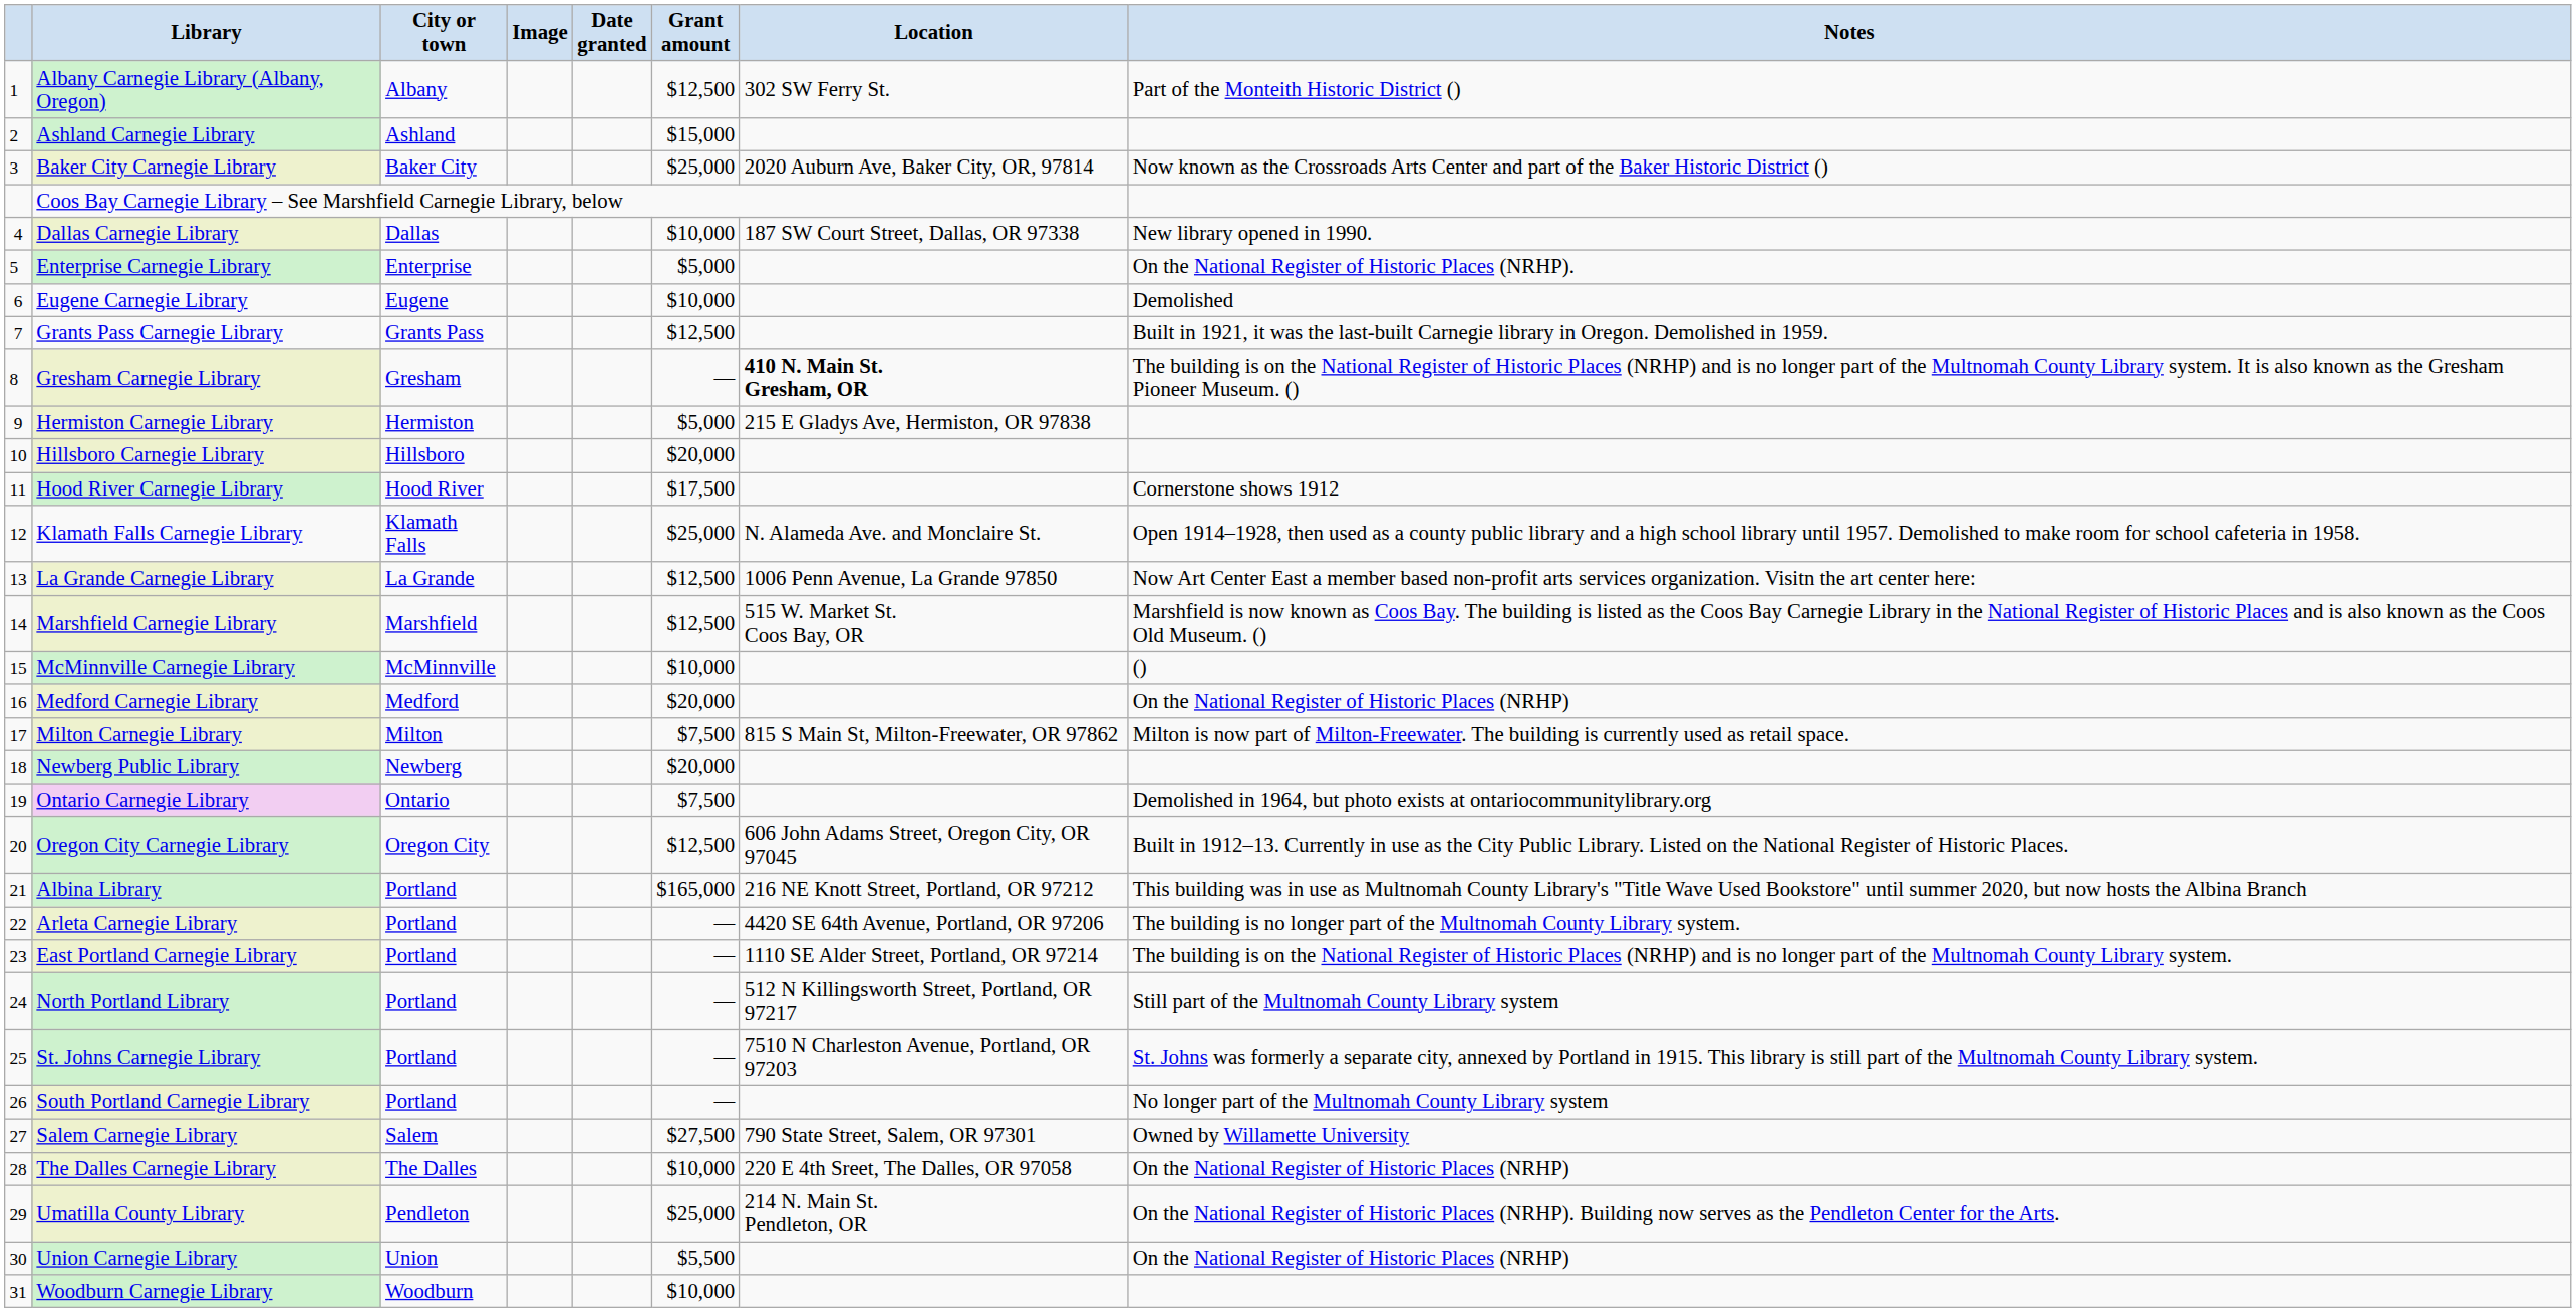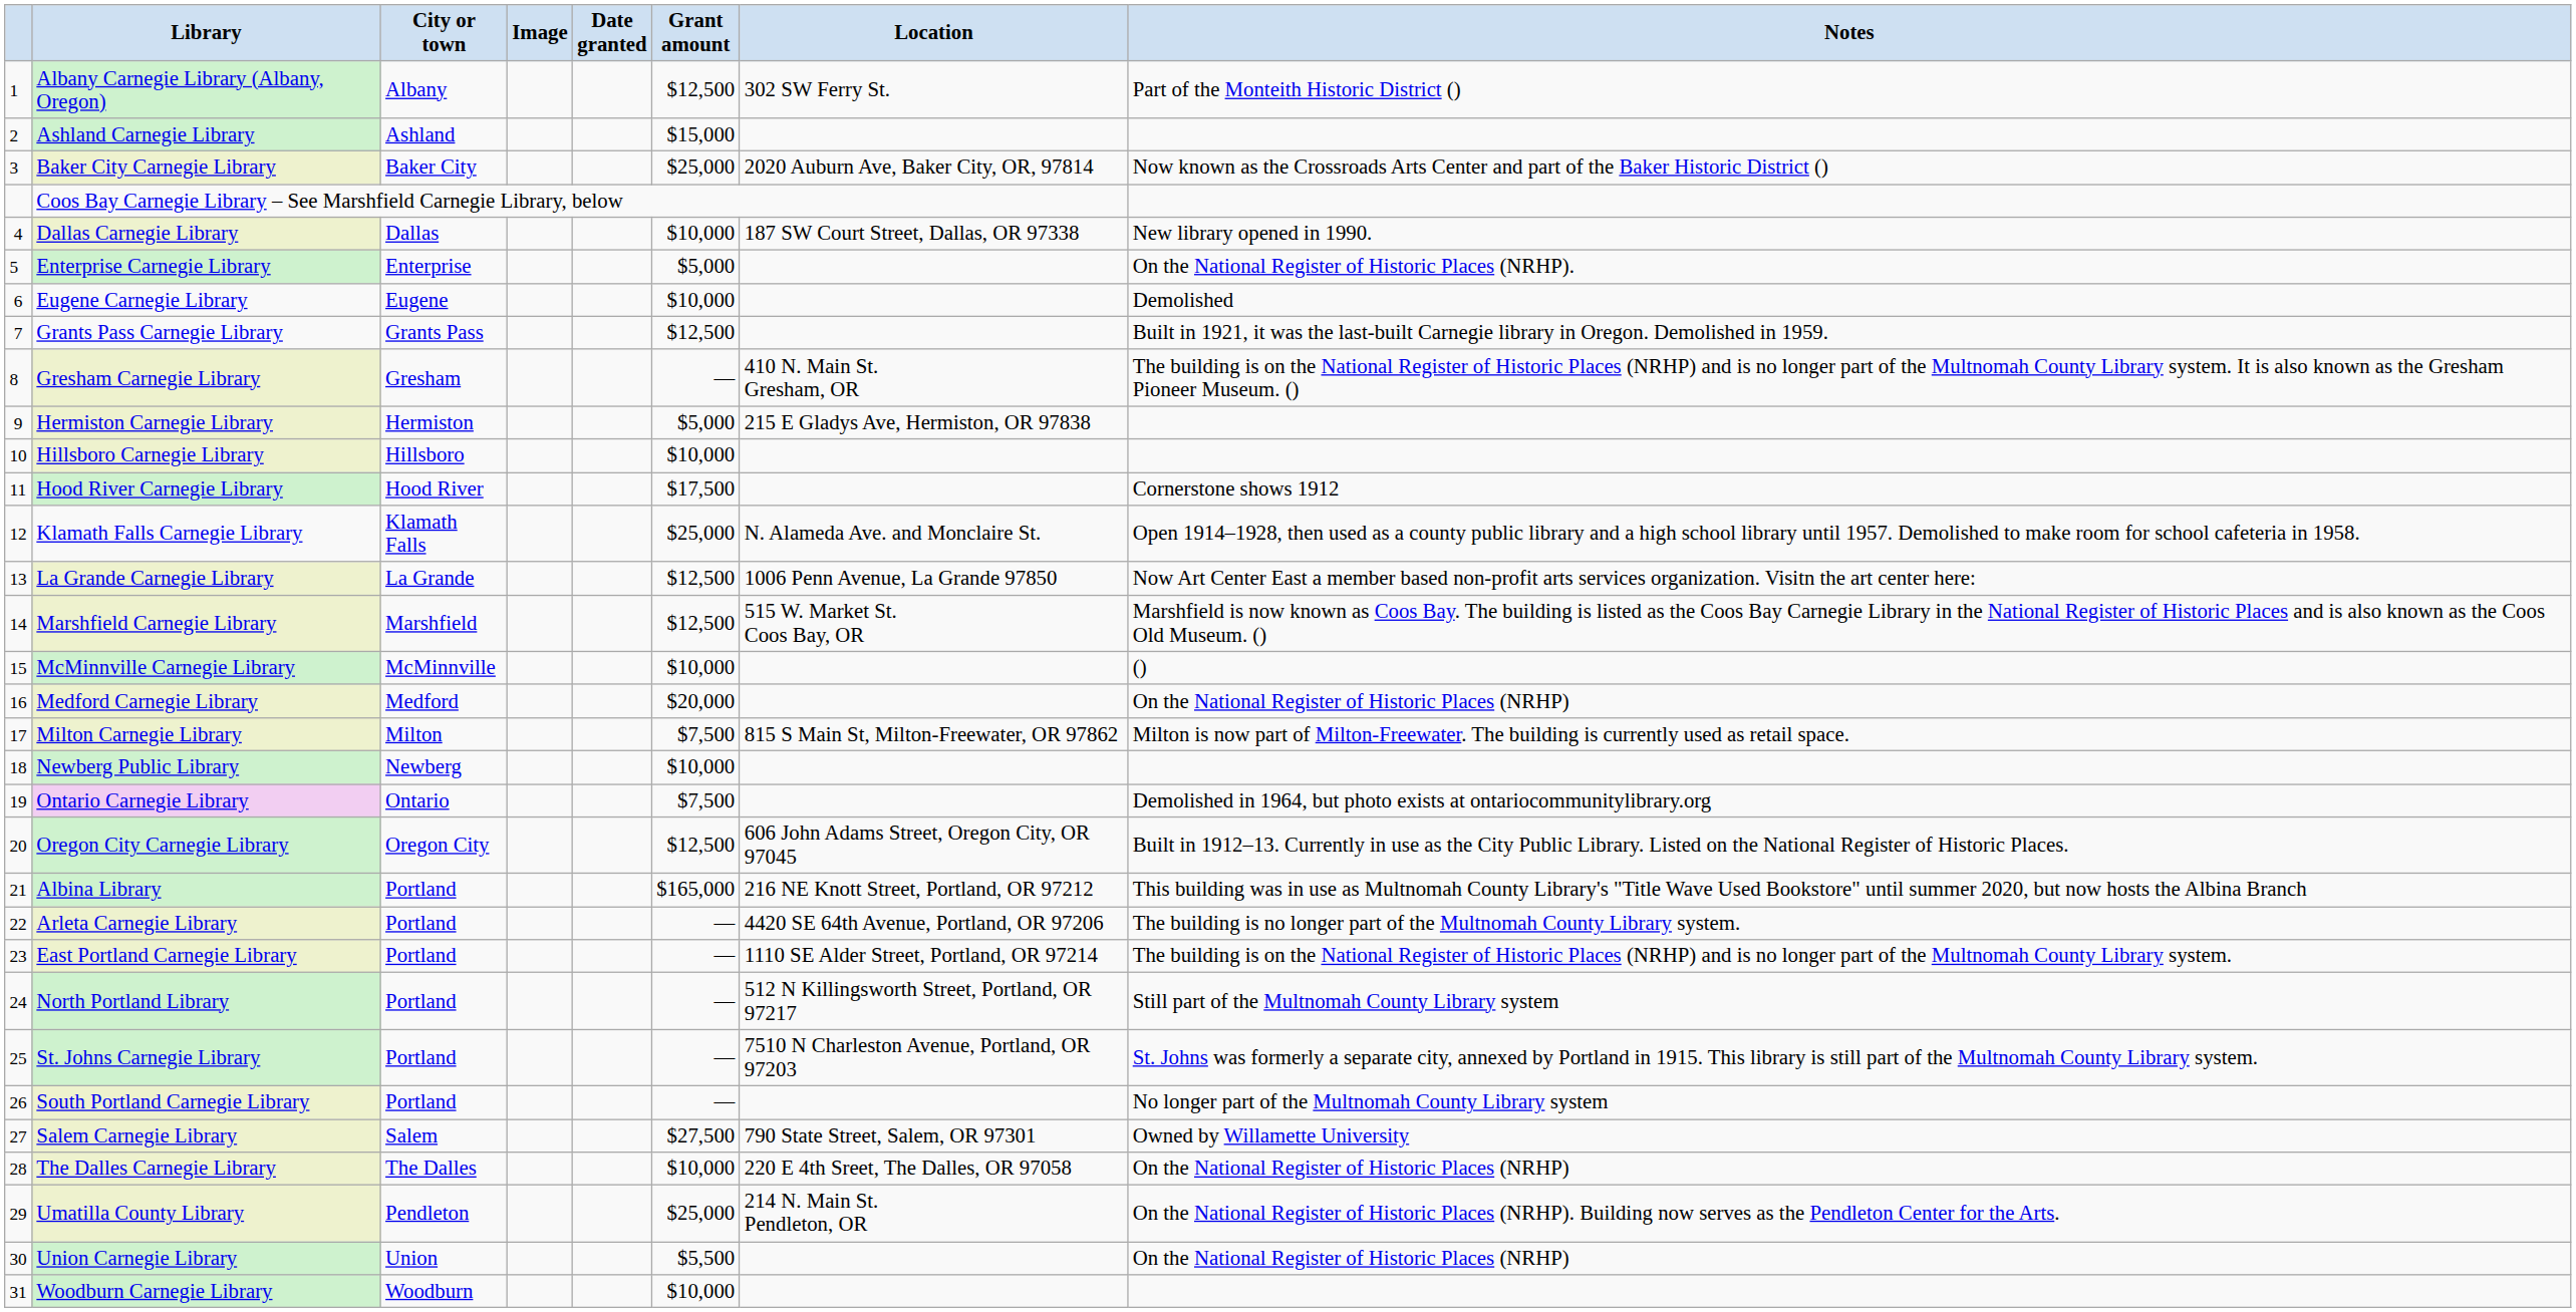Gresham Carnegie Library | Location: bold -> normal
Hillsboro Carnegie Library | Grant amount: $20,000 -> $10,000
Newberg Public Library | Grant amount: $20,000 -> $10,000
